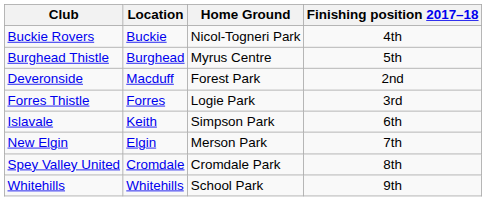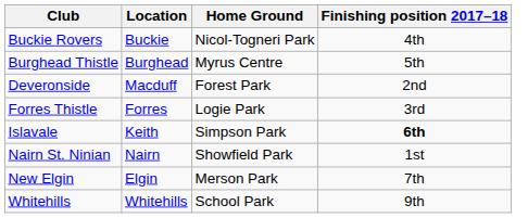Islavale | Finishing position 2017–18: normal -> bold
+ row: Nairn St. Ninian | Nairn | Showfield Park | 1st
- row: Spey Valley United | Cromdale | Cromdale Park | 8th
